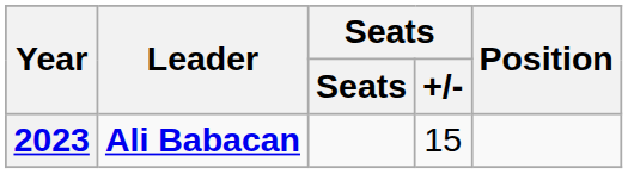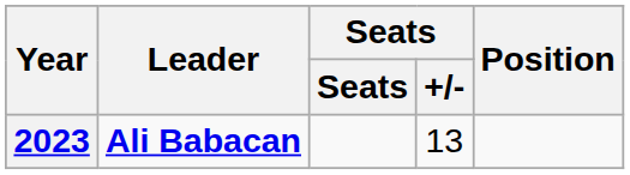2023 | Seats / +/-: 15 -> 13
